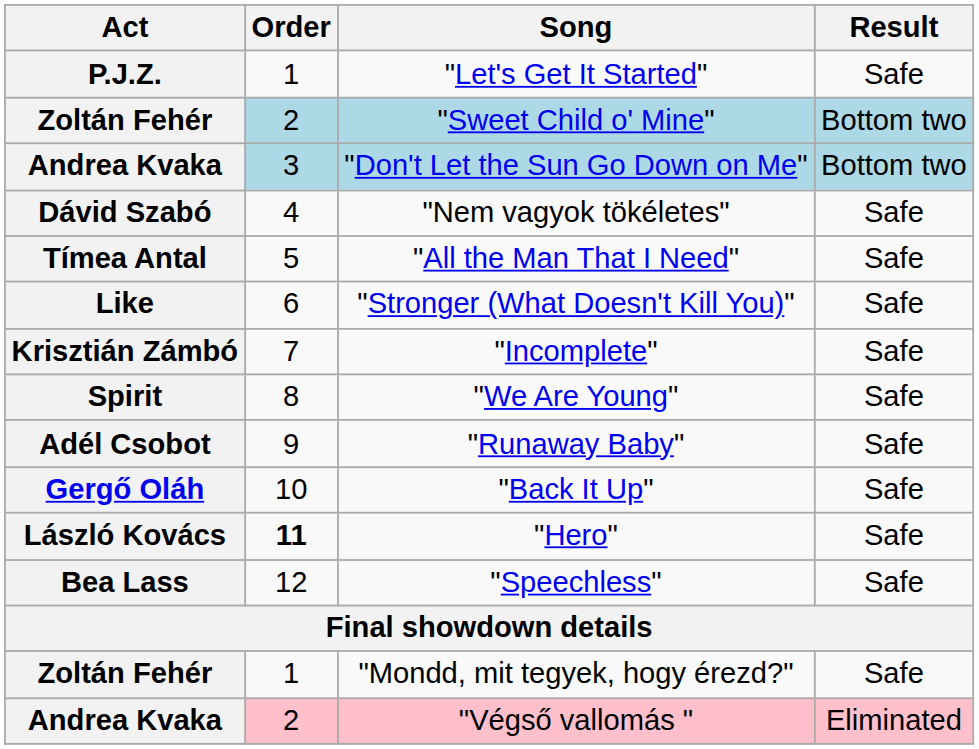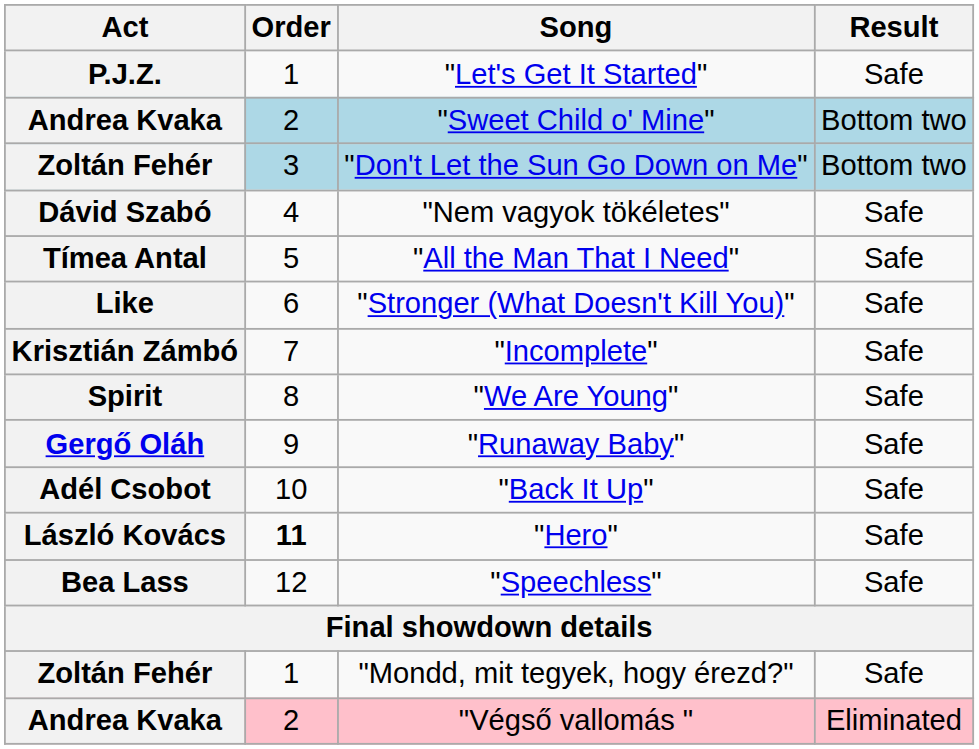"Sweet Child o' Mine" | Act: Zoltán Fehér -> Andrea Kvaka
"Don't Let the Sun Go Down on Me" | Act: Andrea Kvaka -> Zoltán Fehér
"Runaway Baby" | Act: Adél Csobot -> Gergő Oláh
"Back It Up" | Act: Gergő Oláh -> Adél Csobot
